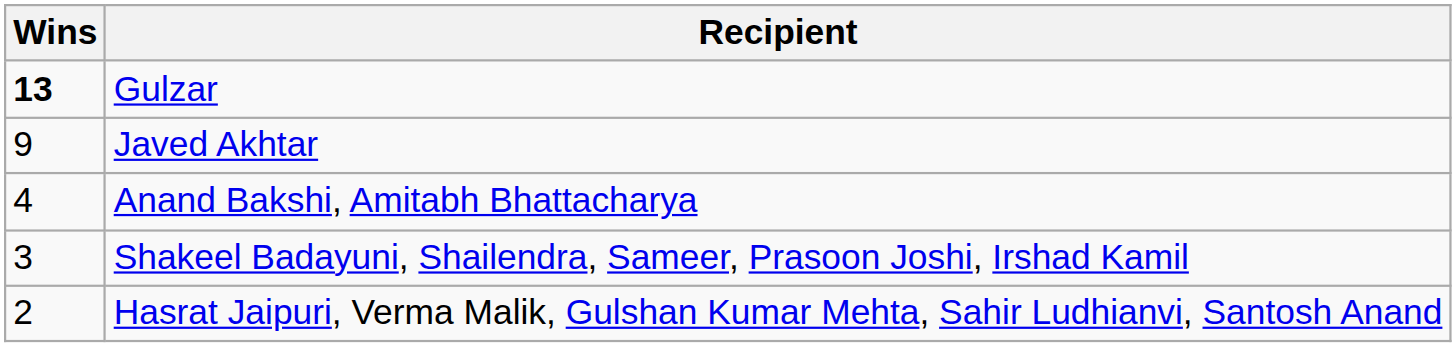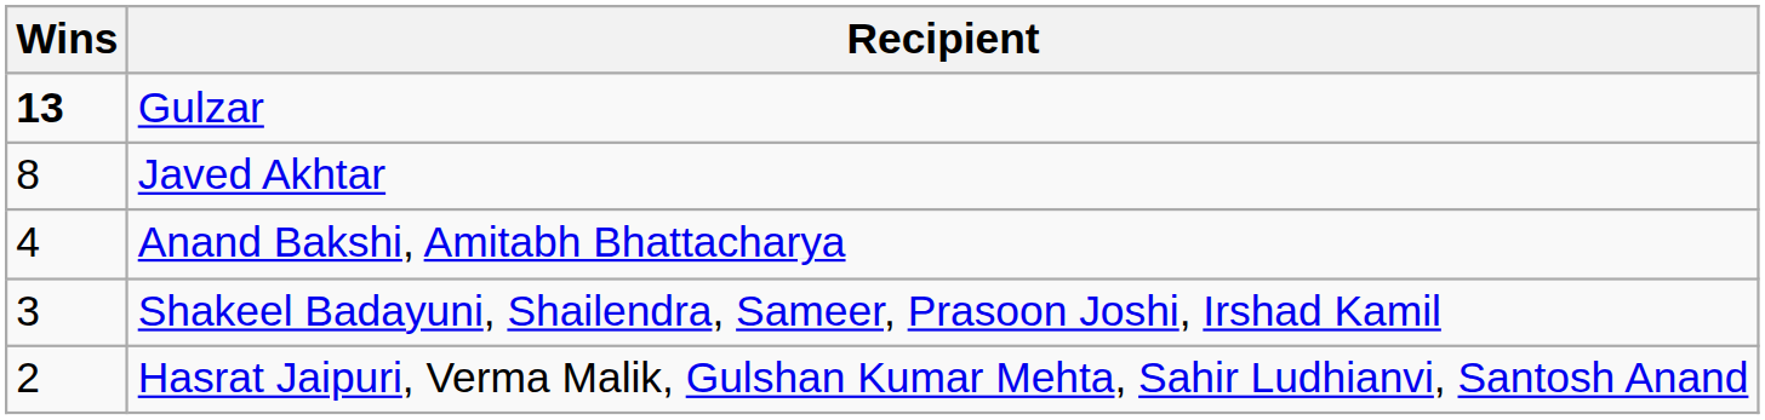Javed Akhtar | Wins: 9 -> 8
